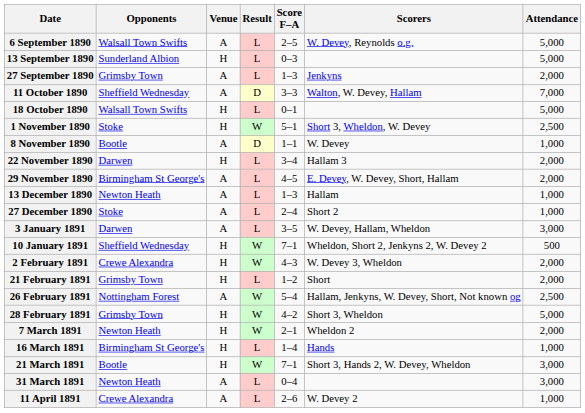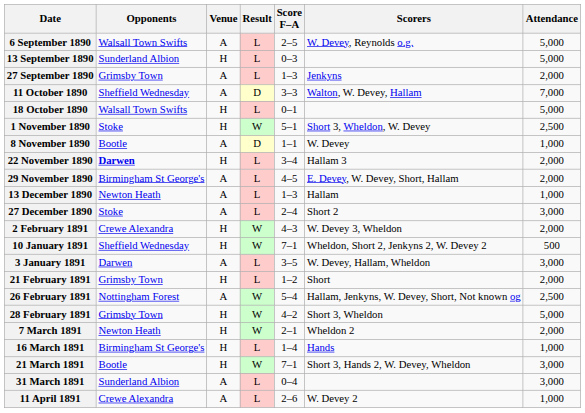22 November 1890 | Opponents: normal -> bold
27 December 1890 | Attendance: 1,000 -> 3,000
rows swapped: 3 January 1891 <-> 2 February 1891
31 March 1891 | Opponents: Newton Heath -> Sunderland Albion
